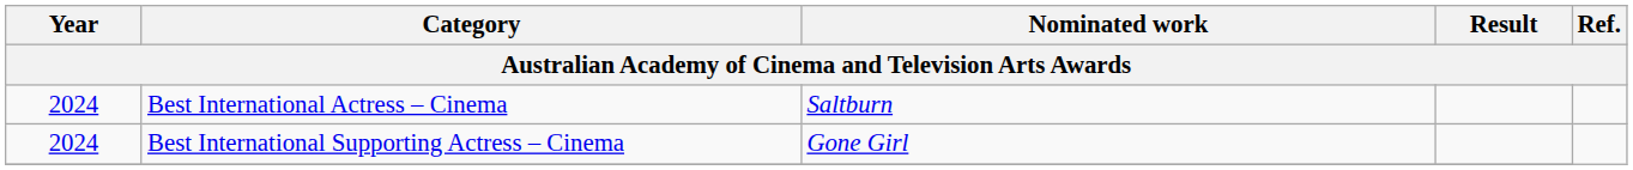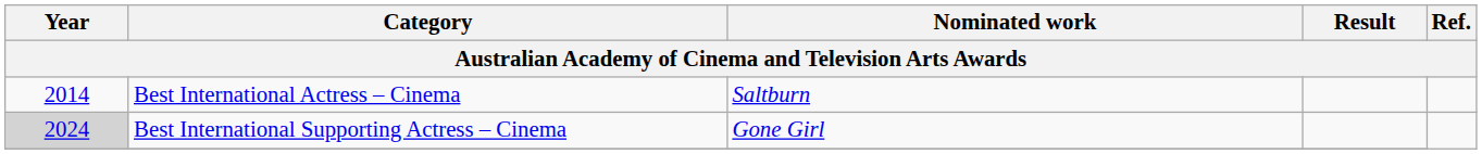Best International Actress – Cinema | Year: 2024 -> 2014
Best International Supporting Actress – Cinema | Year: no background -> lightgrey background
